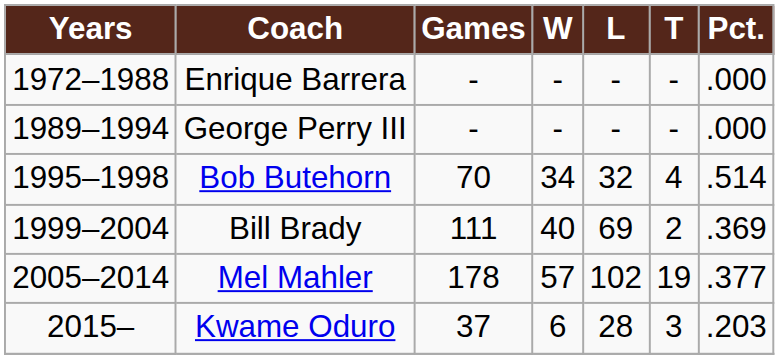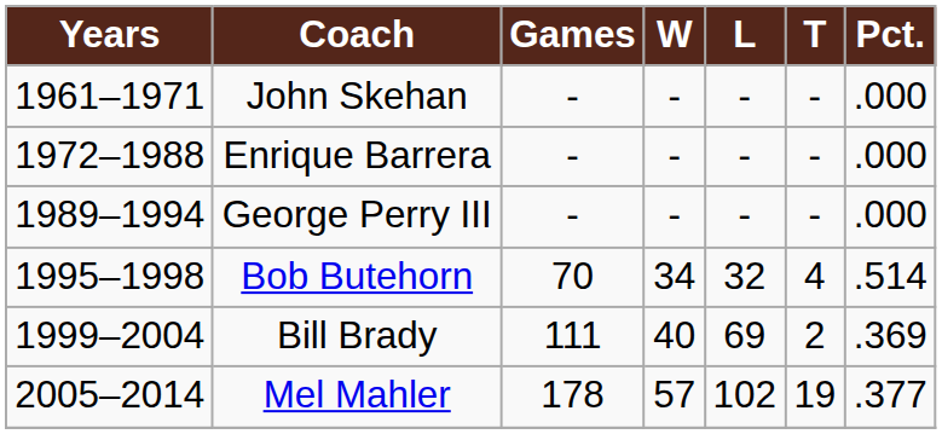+ row: 1961–1971 | John Skehan | - | - | - | - | .000
- row: 2015– | Kwame Oduro | 37 | 6 | 28 | 3 | .203
